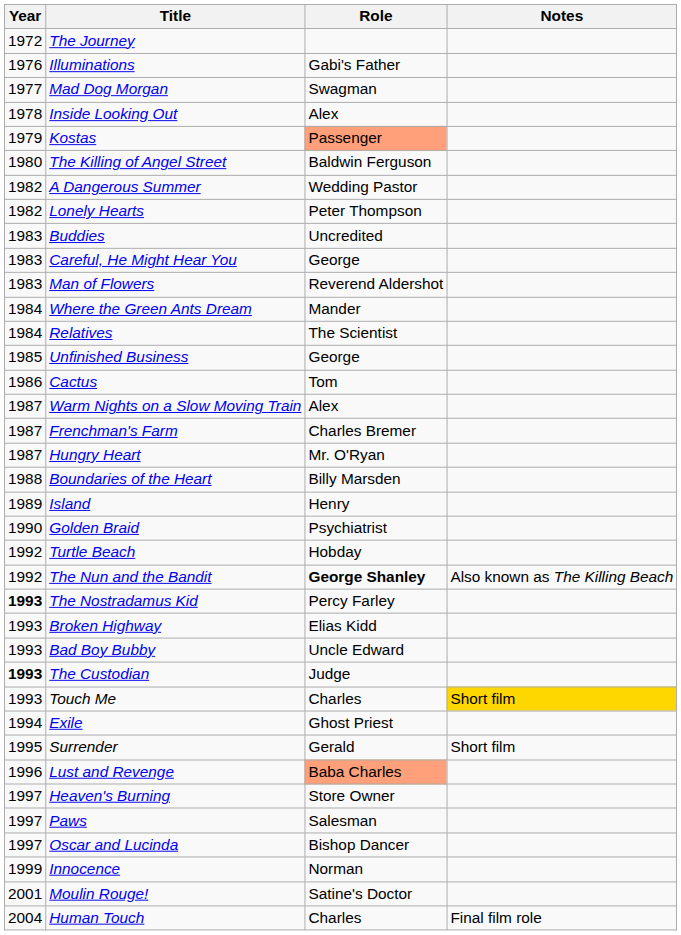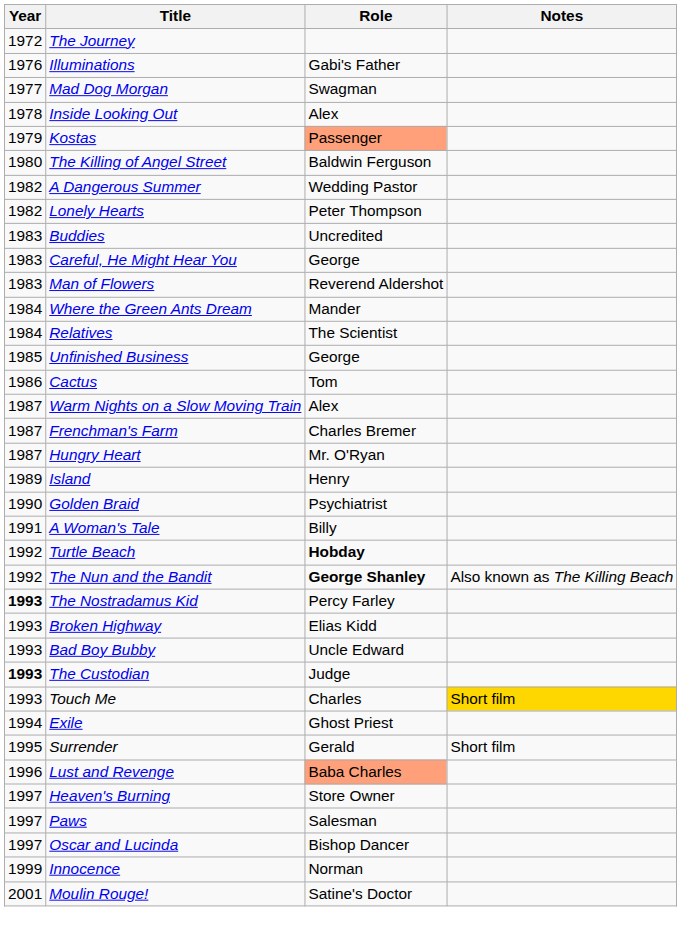- row: 1988 | Boundaries of the Heart | Billy Marsden
+ row: 1991 | A Woman's Tale | Billy
Turtle Beach | Role: normal -> bold
- row: 2004 | Human Touch | Charles | Final film role
